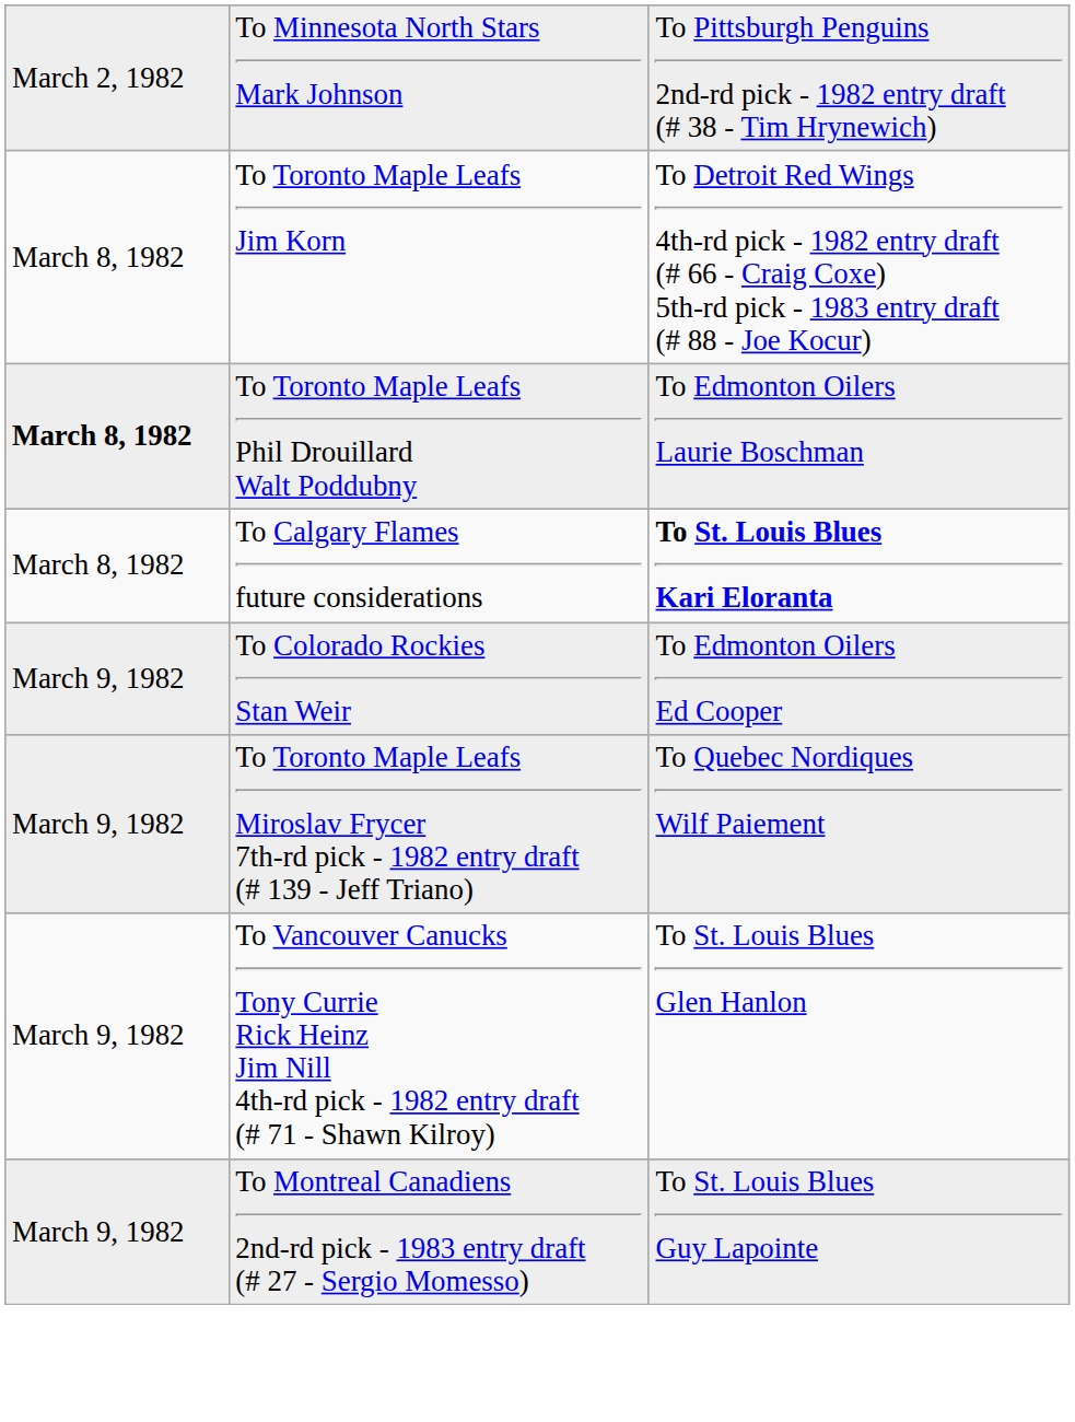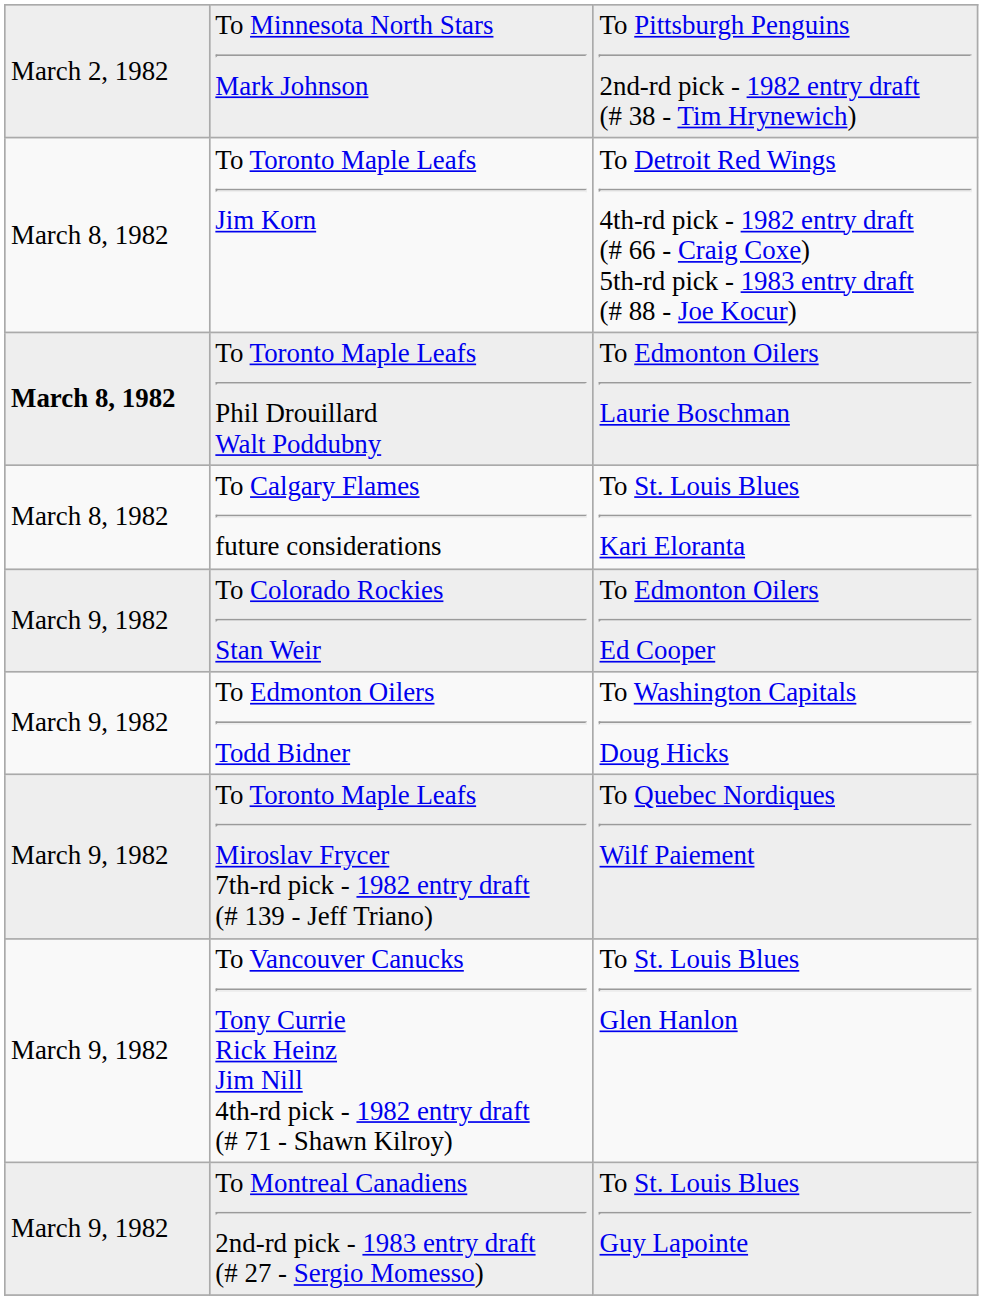To Calgary Flames future considerations | column 3: bold -> normal
+ row: March 9, 1982 | To Edmonton Oilers Todd Bidner | To Washington Capitals Doug Hicks
